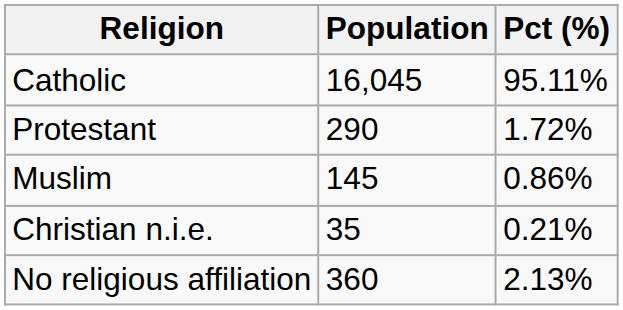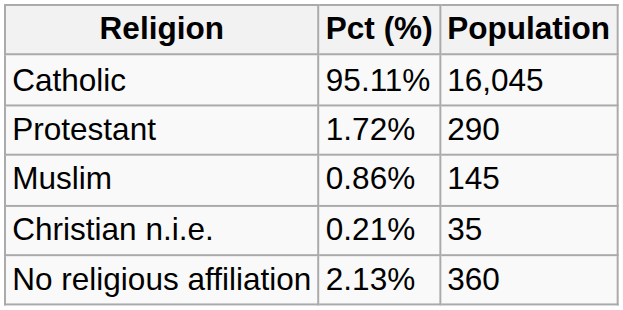columns swapped: Population <-> Pct (%)
